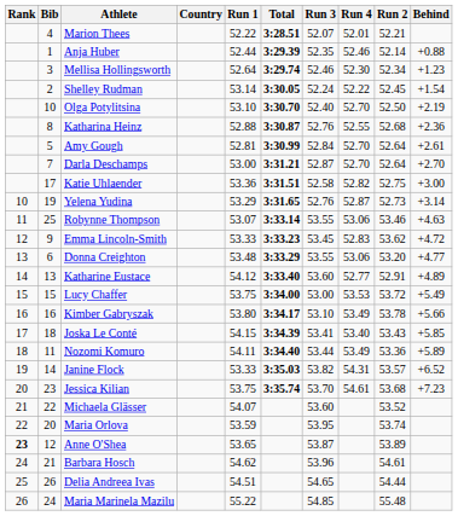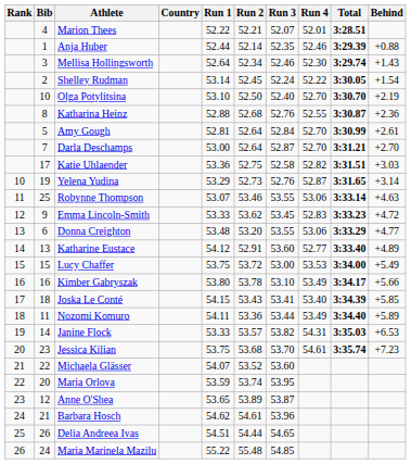columns swapped: Run 2 <-> Total
Mellisa Hollingsworth | Behind: +1.23 -> +1.43
Katie Uhlaender | Behind: +3.00 -> +3.03
Janine Flock | Behind: +6.52 -> +6.53
Anne O'Shea | Rank: bold -> normal
